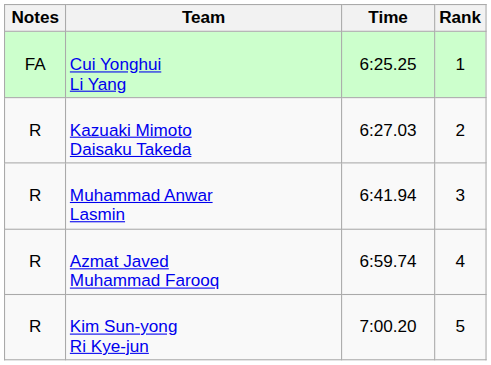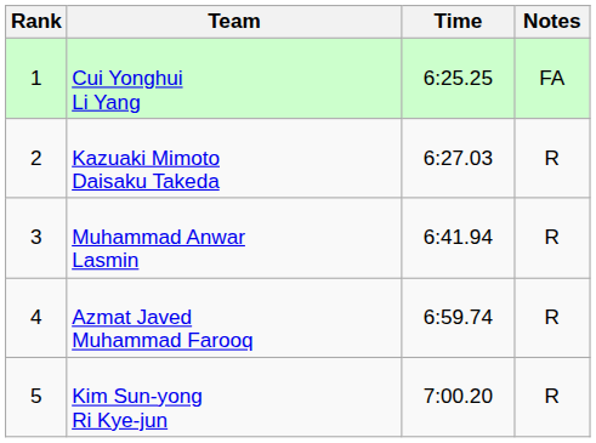columns swapped: Rank <-> Notes
